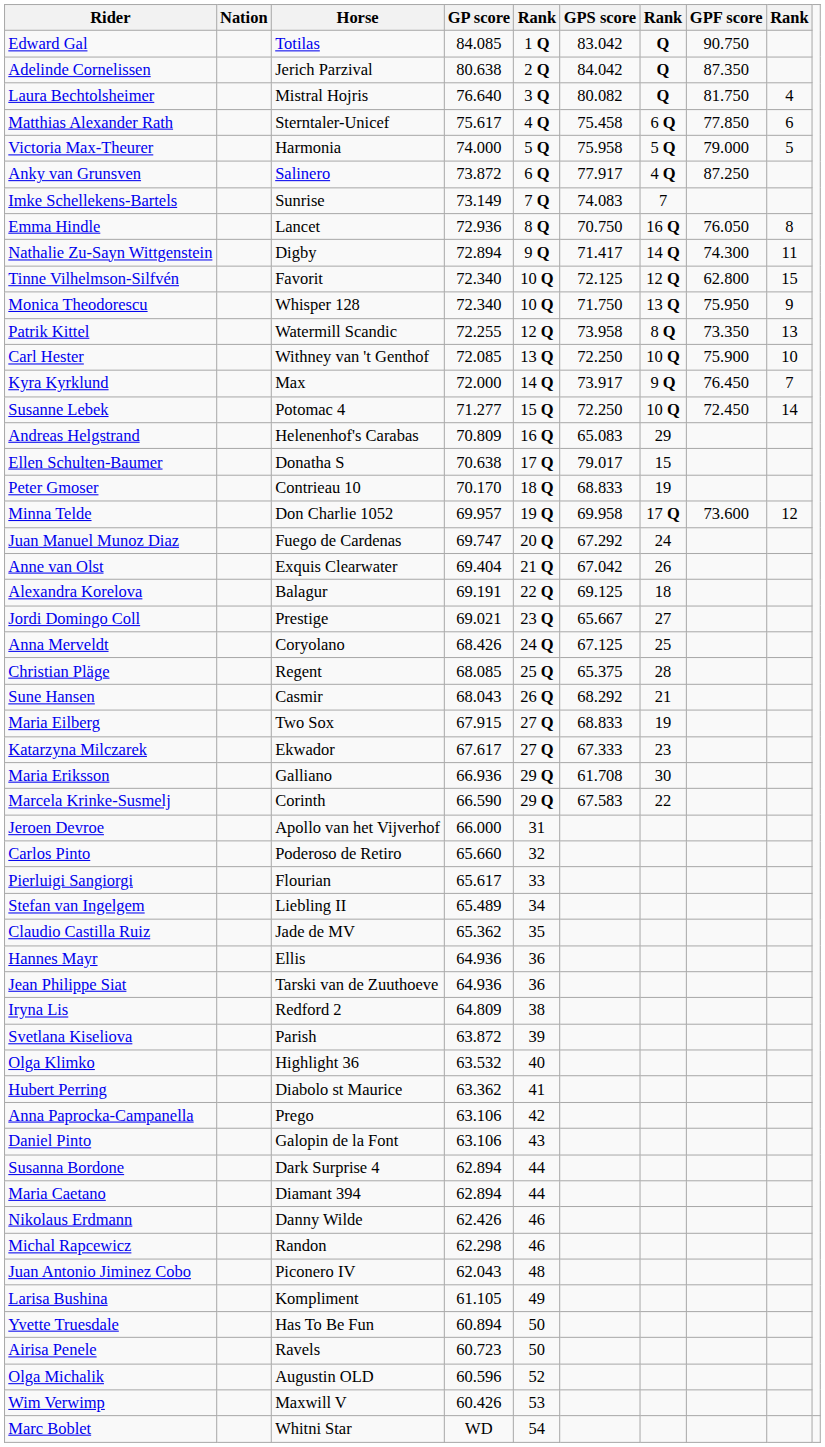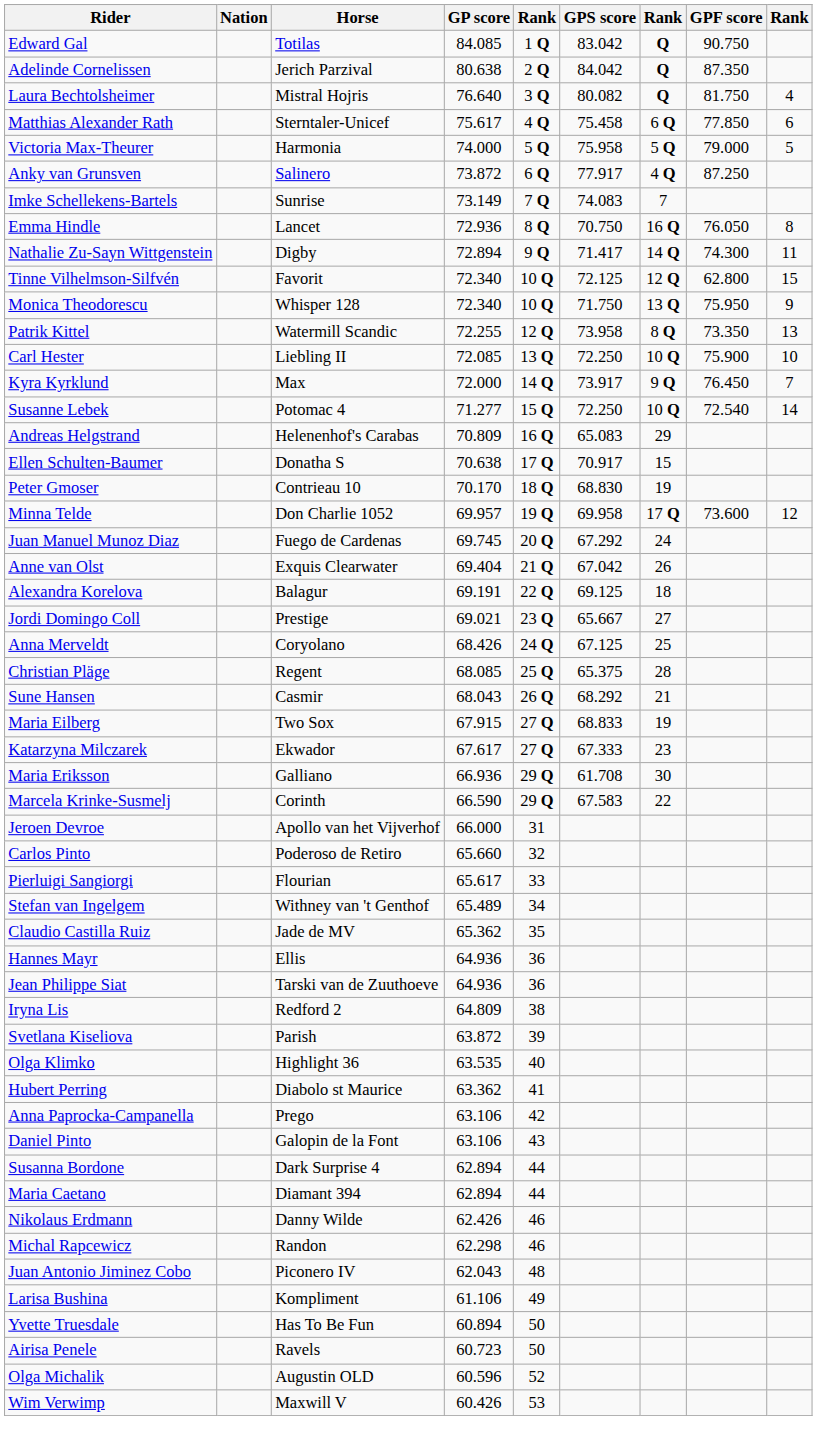Carl Hester | Horse: Withney van 't Genthof -> Liebling II
Susanne Lebek | GPF score: 72.450 -> 72.540
Ellen Schulten-Baumer | GPS score: 79.017 -> 70.917
Peter Gmoser | GPS score: 68.833 -> 68.830
Juan Manuel Munoz Diaz | GP score: 69.747 -> 69.745
Stefan van Ingelgem | Horse: Liebling II -> Withney van 't Genthof
Olga Klimko | GP score: 63.532 -> 63.535
Larisa Bushina | GP score: 61.105 -> 61.106
- row: Marc Boblet | Whitni Star | WD | 54
